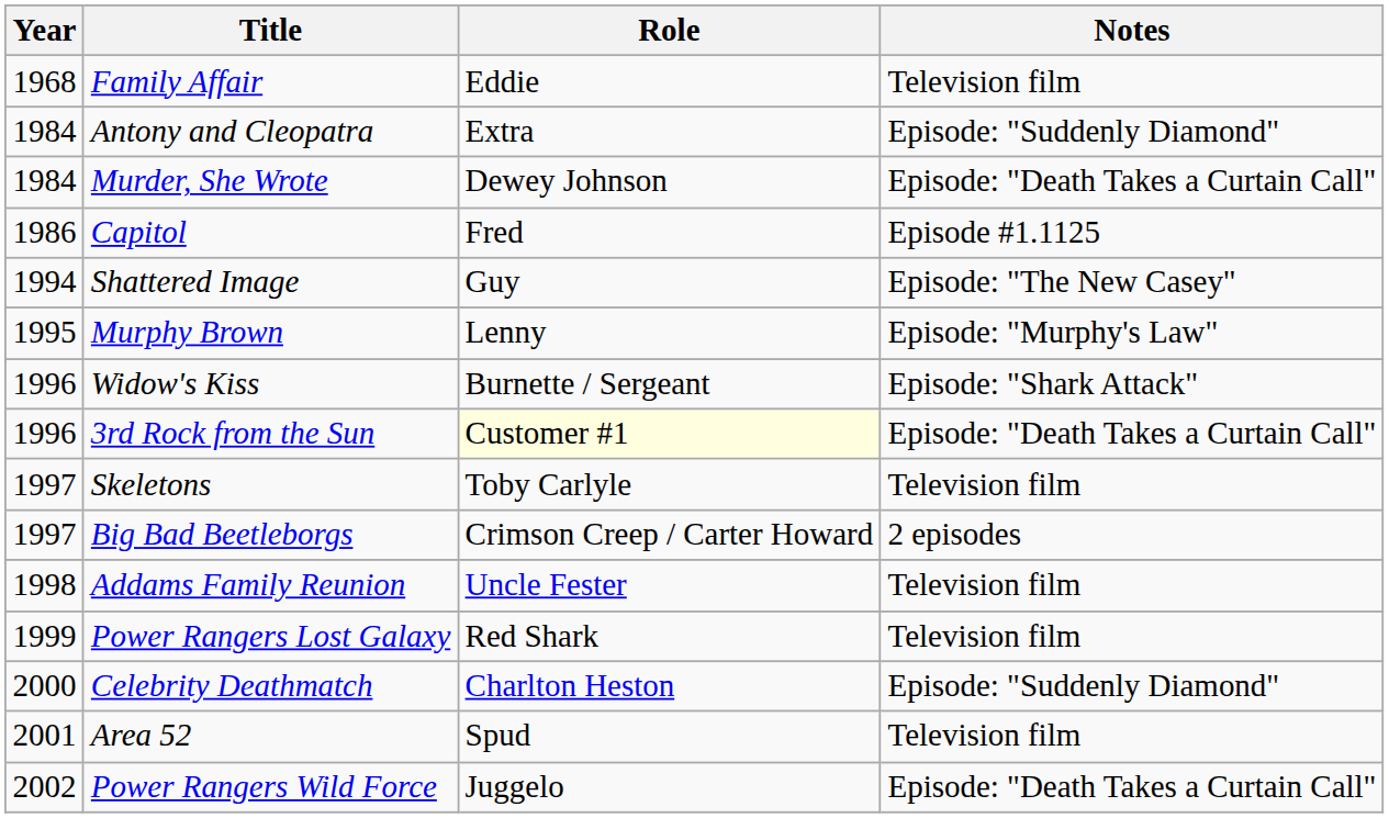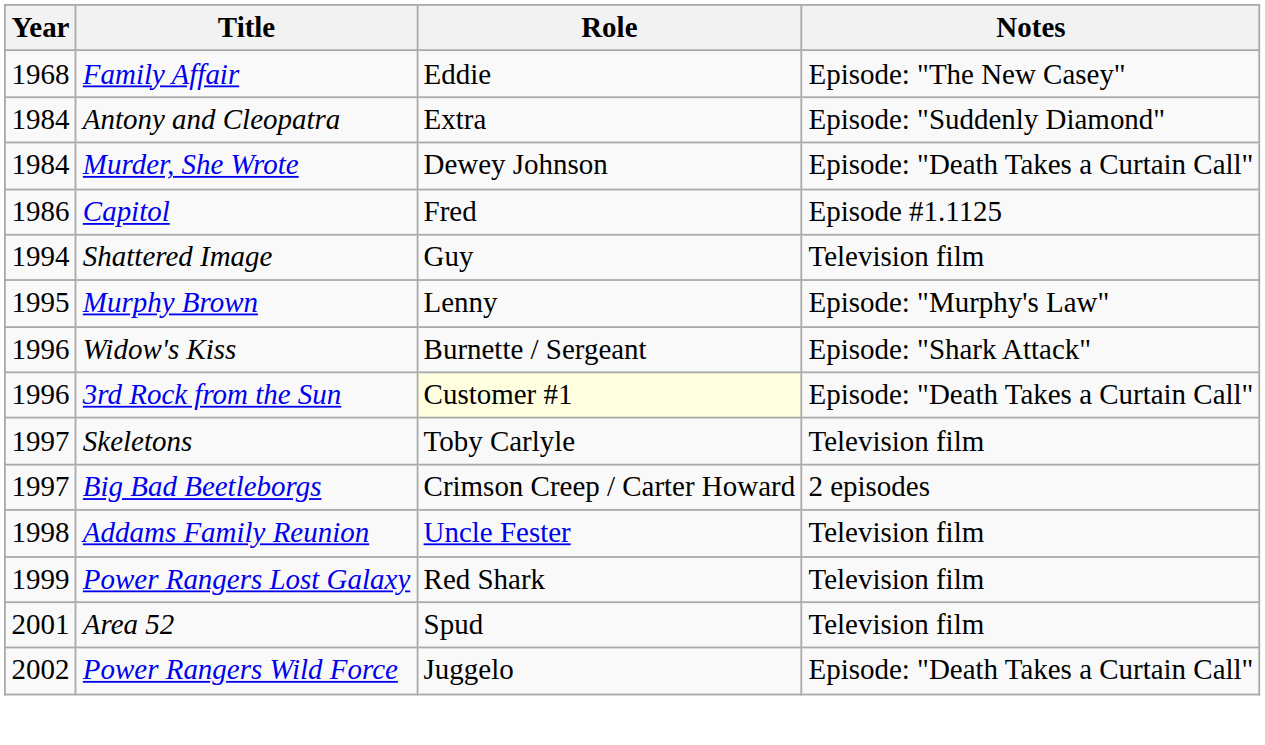Family Affair | Notes: Television film -> Episode: "The New Casey"
Shattered Image | Notes: Episode: "The New Casey" -> Television film
- row: 2000 | Celebrity Deathmatch | Charlton Heston | Episode: "Suddenly Diamond"
